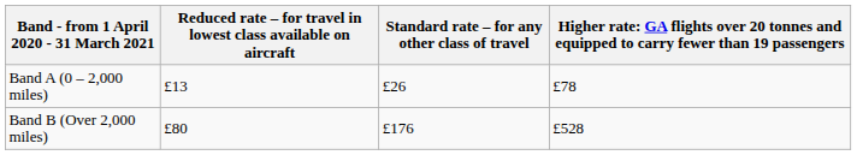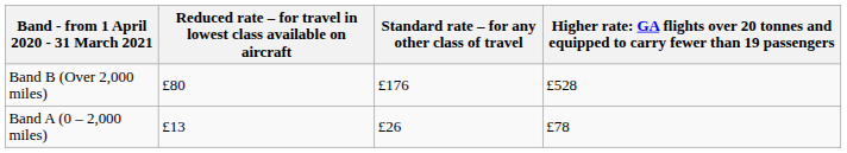rows swapped: Band A (0 – 2,000 miles) <-> Band B (Over 2,000 miles)
